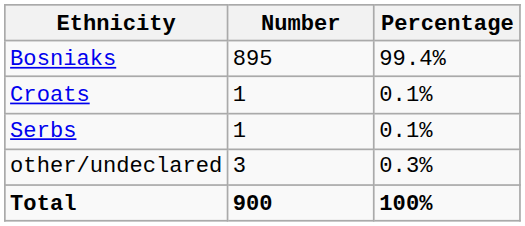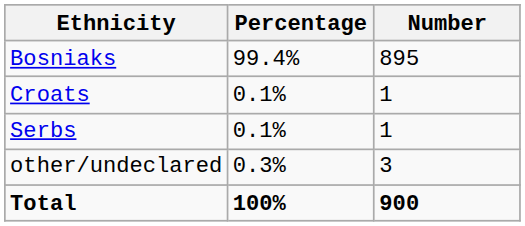columns swapped: Number <-> Percentage
